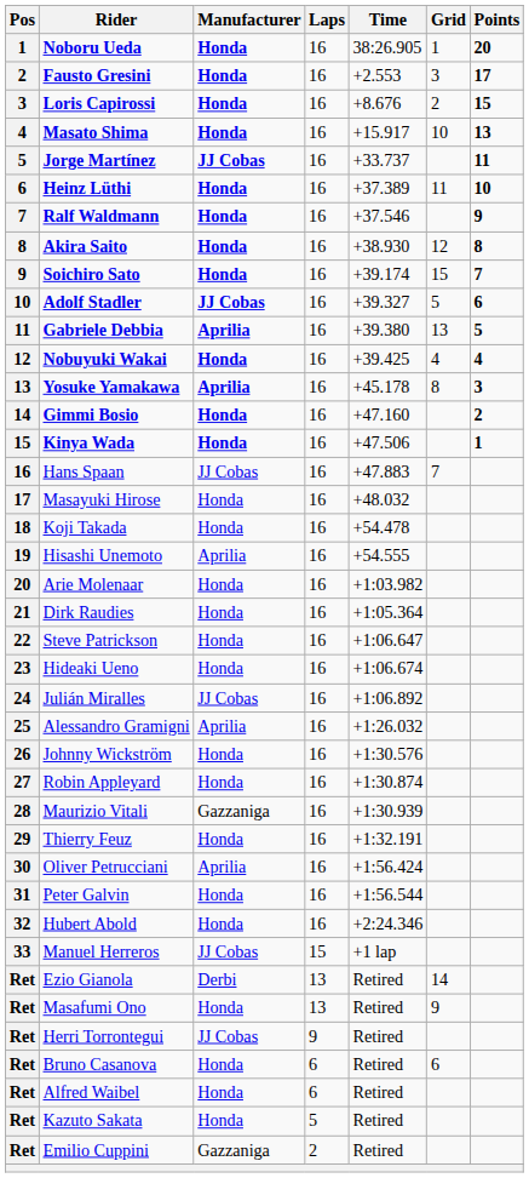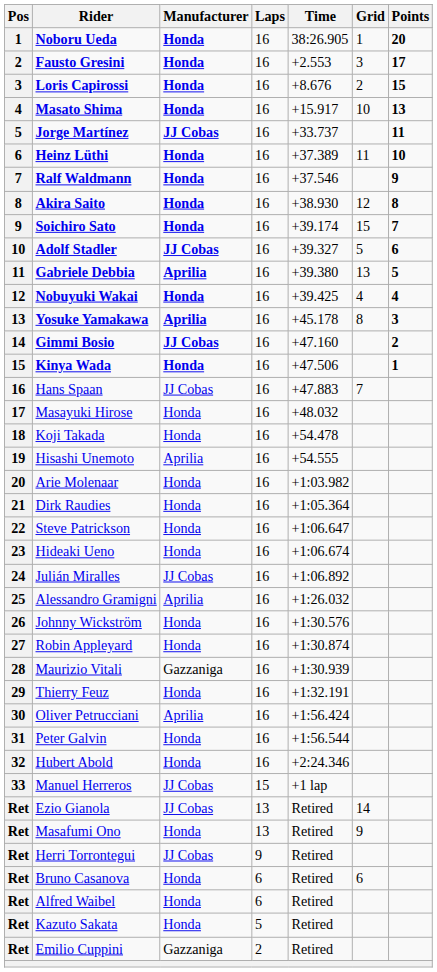Gimmi Bosio | Manufacturer: Honda -> JJ Cobas
Ezio Gianola | Manufacturer: Derbi -> JJ Cobas
